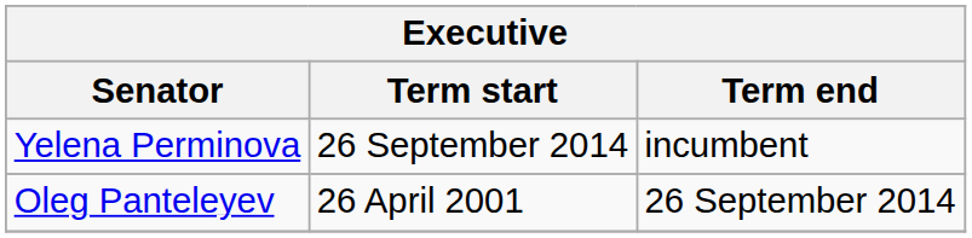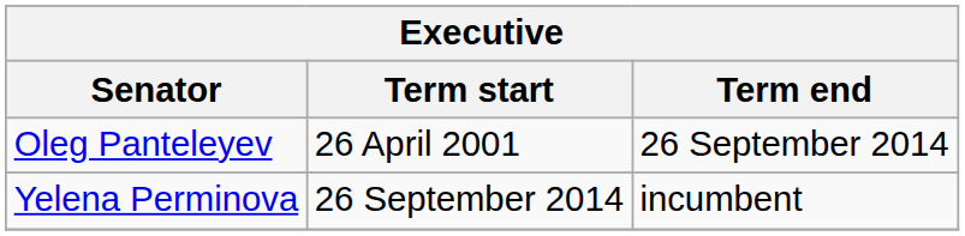rows swapped: Oleg Panteleyev <-> Yelena Perminova
